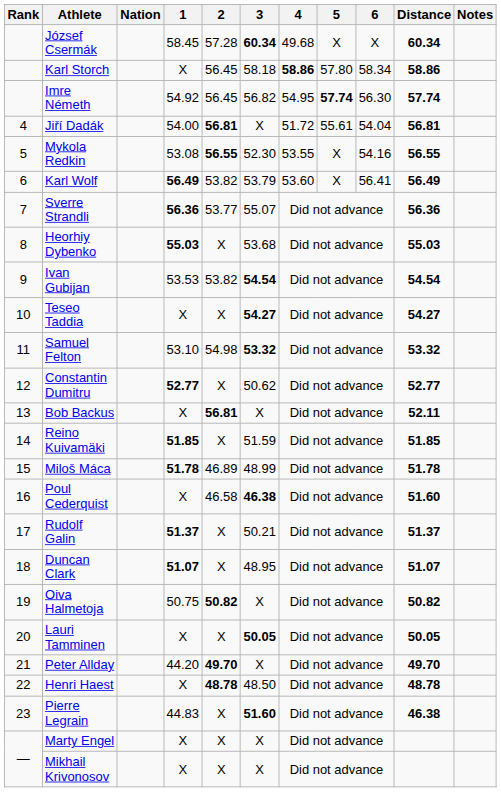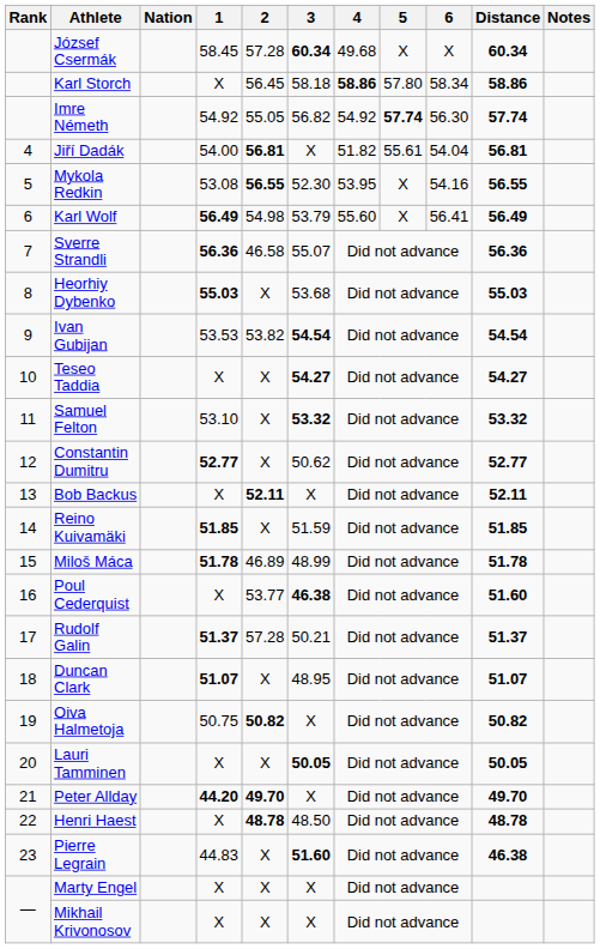Imre Németh | 2: 56.45 -> 55.05
Imre Németh | 4: 54.95 -> 54.92
Jiří Dadák | 4: 51.72 -> 51.82
Mykola Redkin | 4: 53.55 -> 53.95
Karl Wolf | 2: 53.82 -> 54.98
Karl Wolf | 4: 53.60 -> 55.60
Sverre Strandli | 2: 53.77 -> 46.58
Samuel Felton | 2: 54.98 -> X
Bob Backus | 2: 56.81 -> 52.11
Poul Cederquist | 2: 46.58 -> 53.77
Rudolf Galin | 2: X -> 57.28
Peter Allday | 1: normal -> bold
